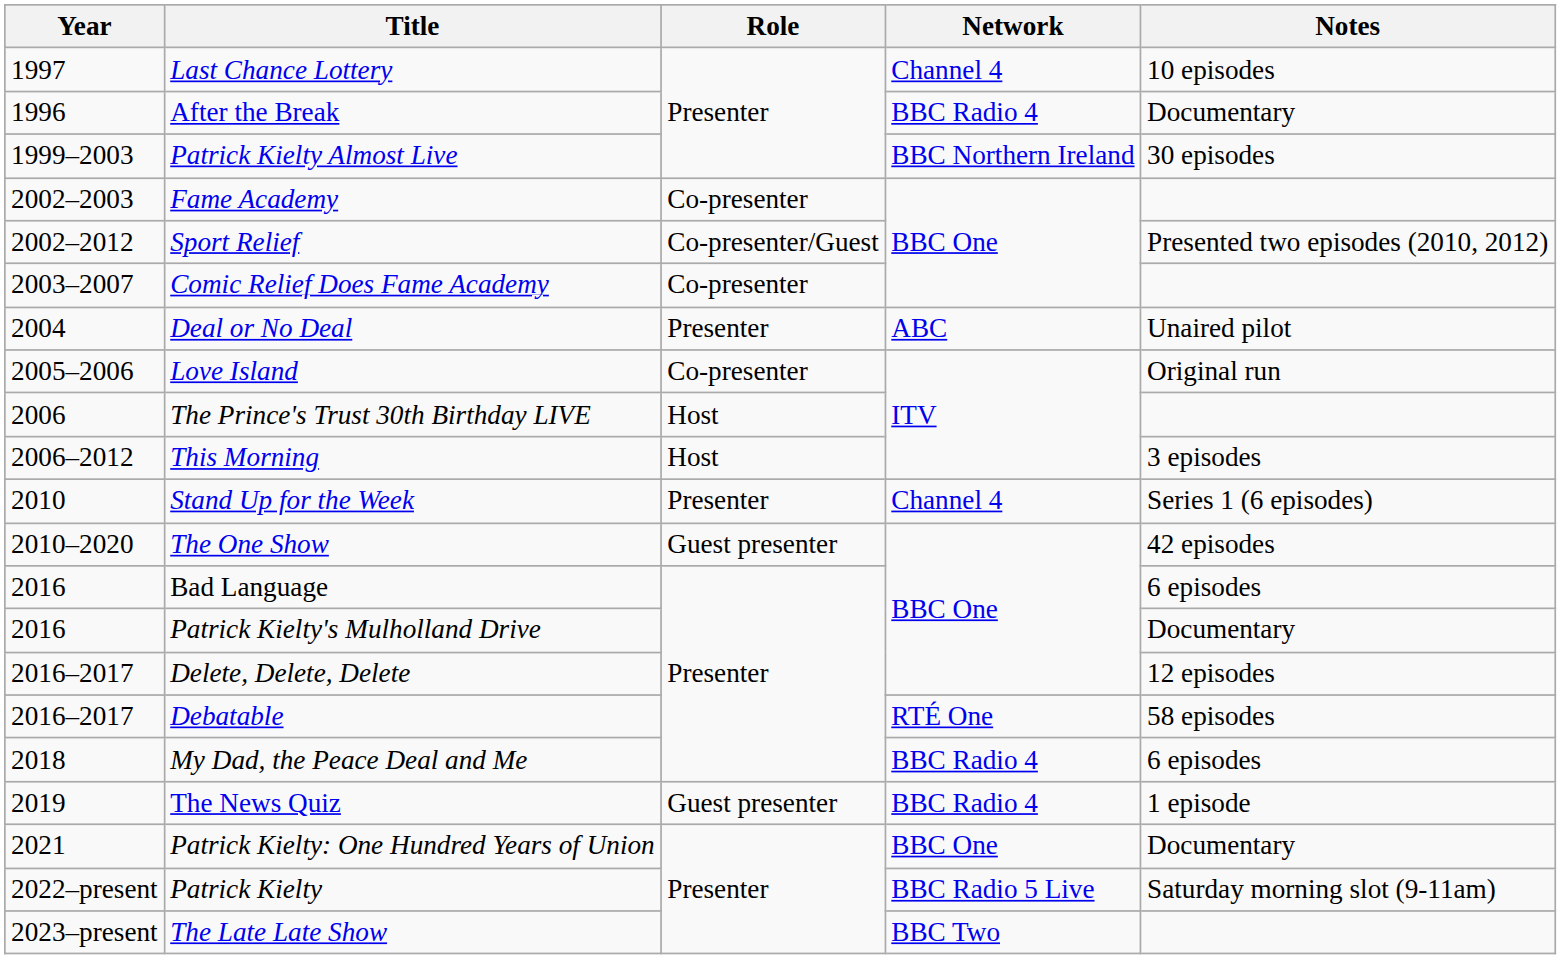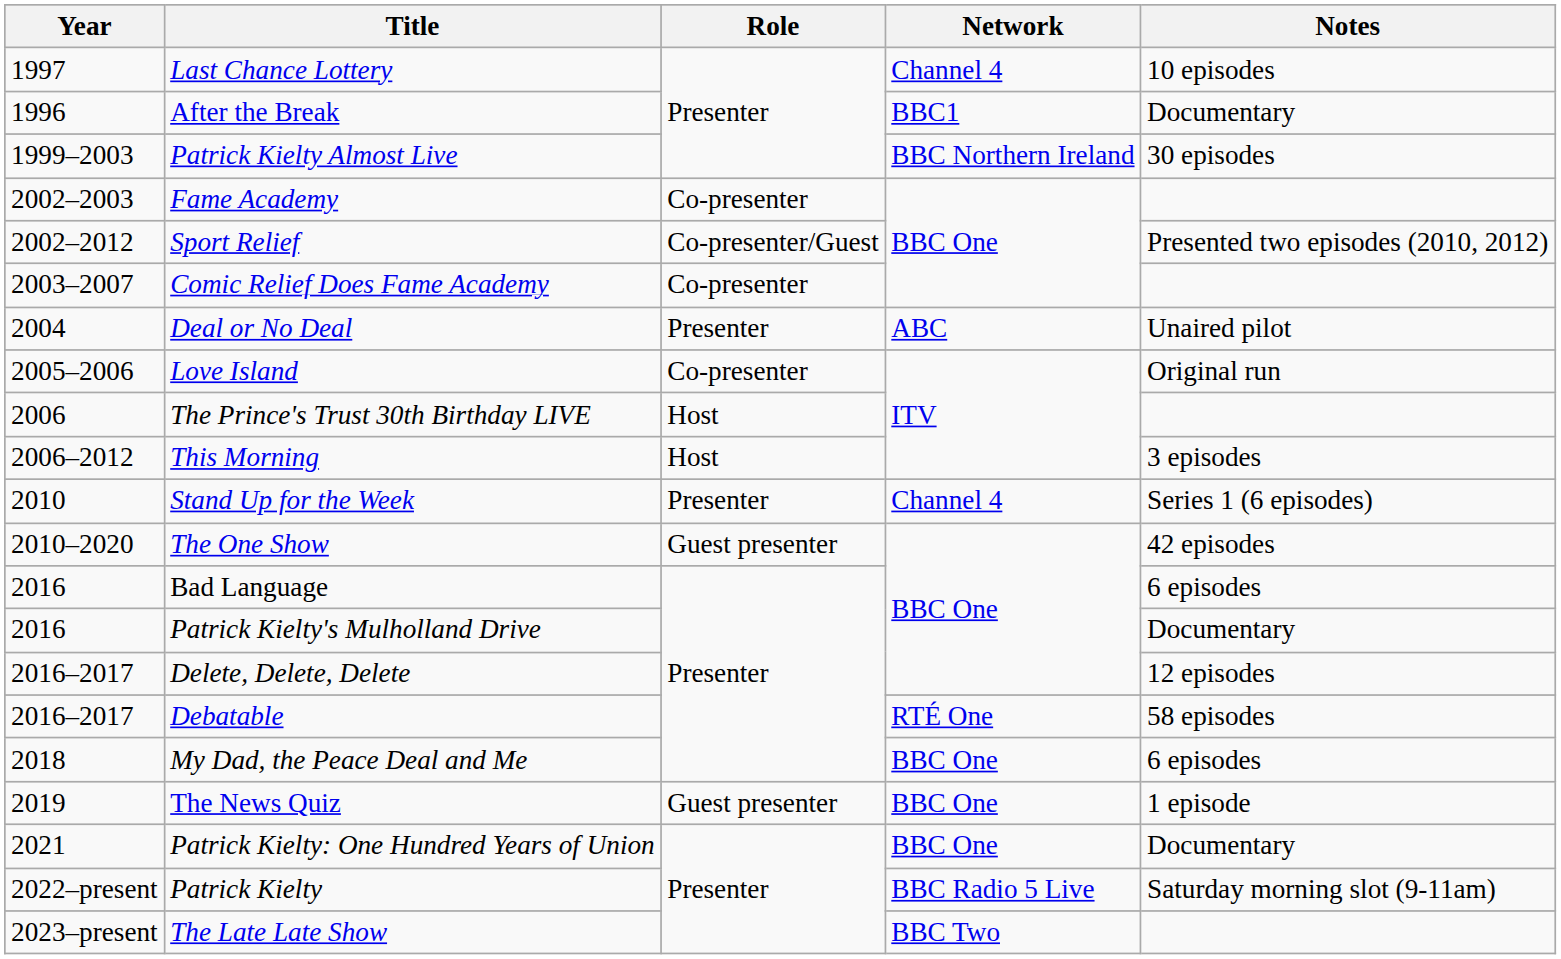After the Break | Network: BBC Radio 4 -> BBC1
My Dad, the Peace Deal and Me | Network: BBC Radio 4 -> BBC One
The News Quiz | Network: BBC Radio 4 -> BBC One
